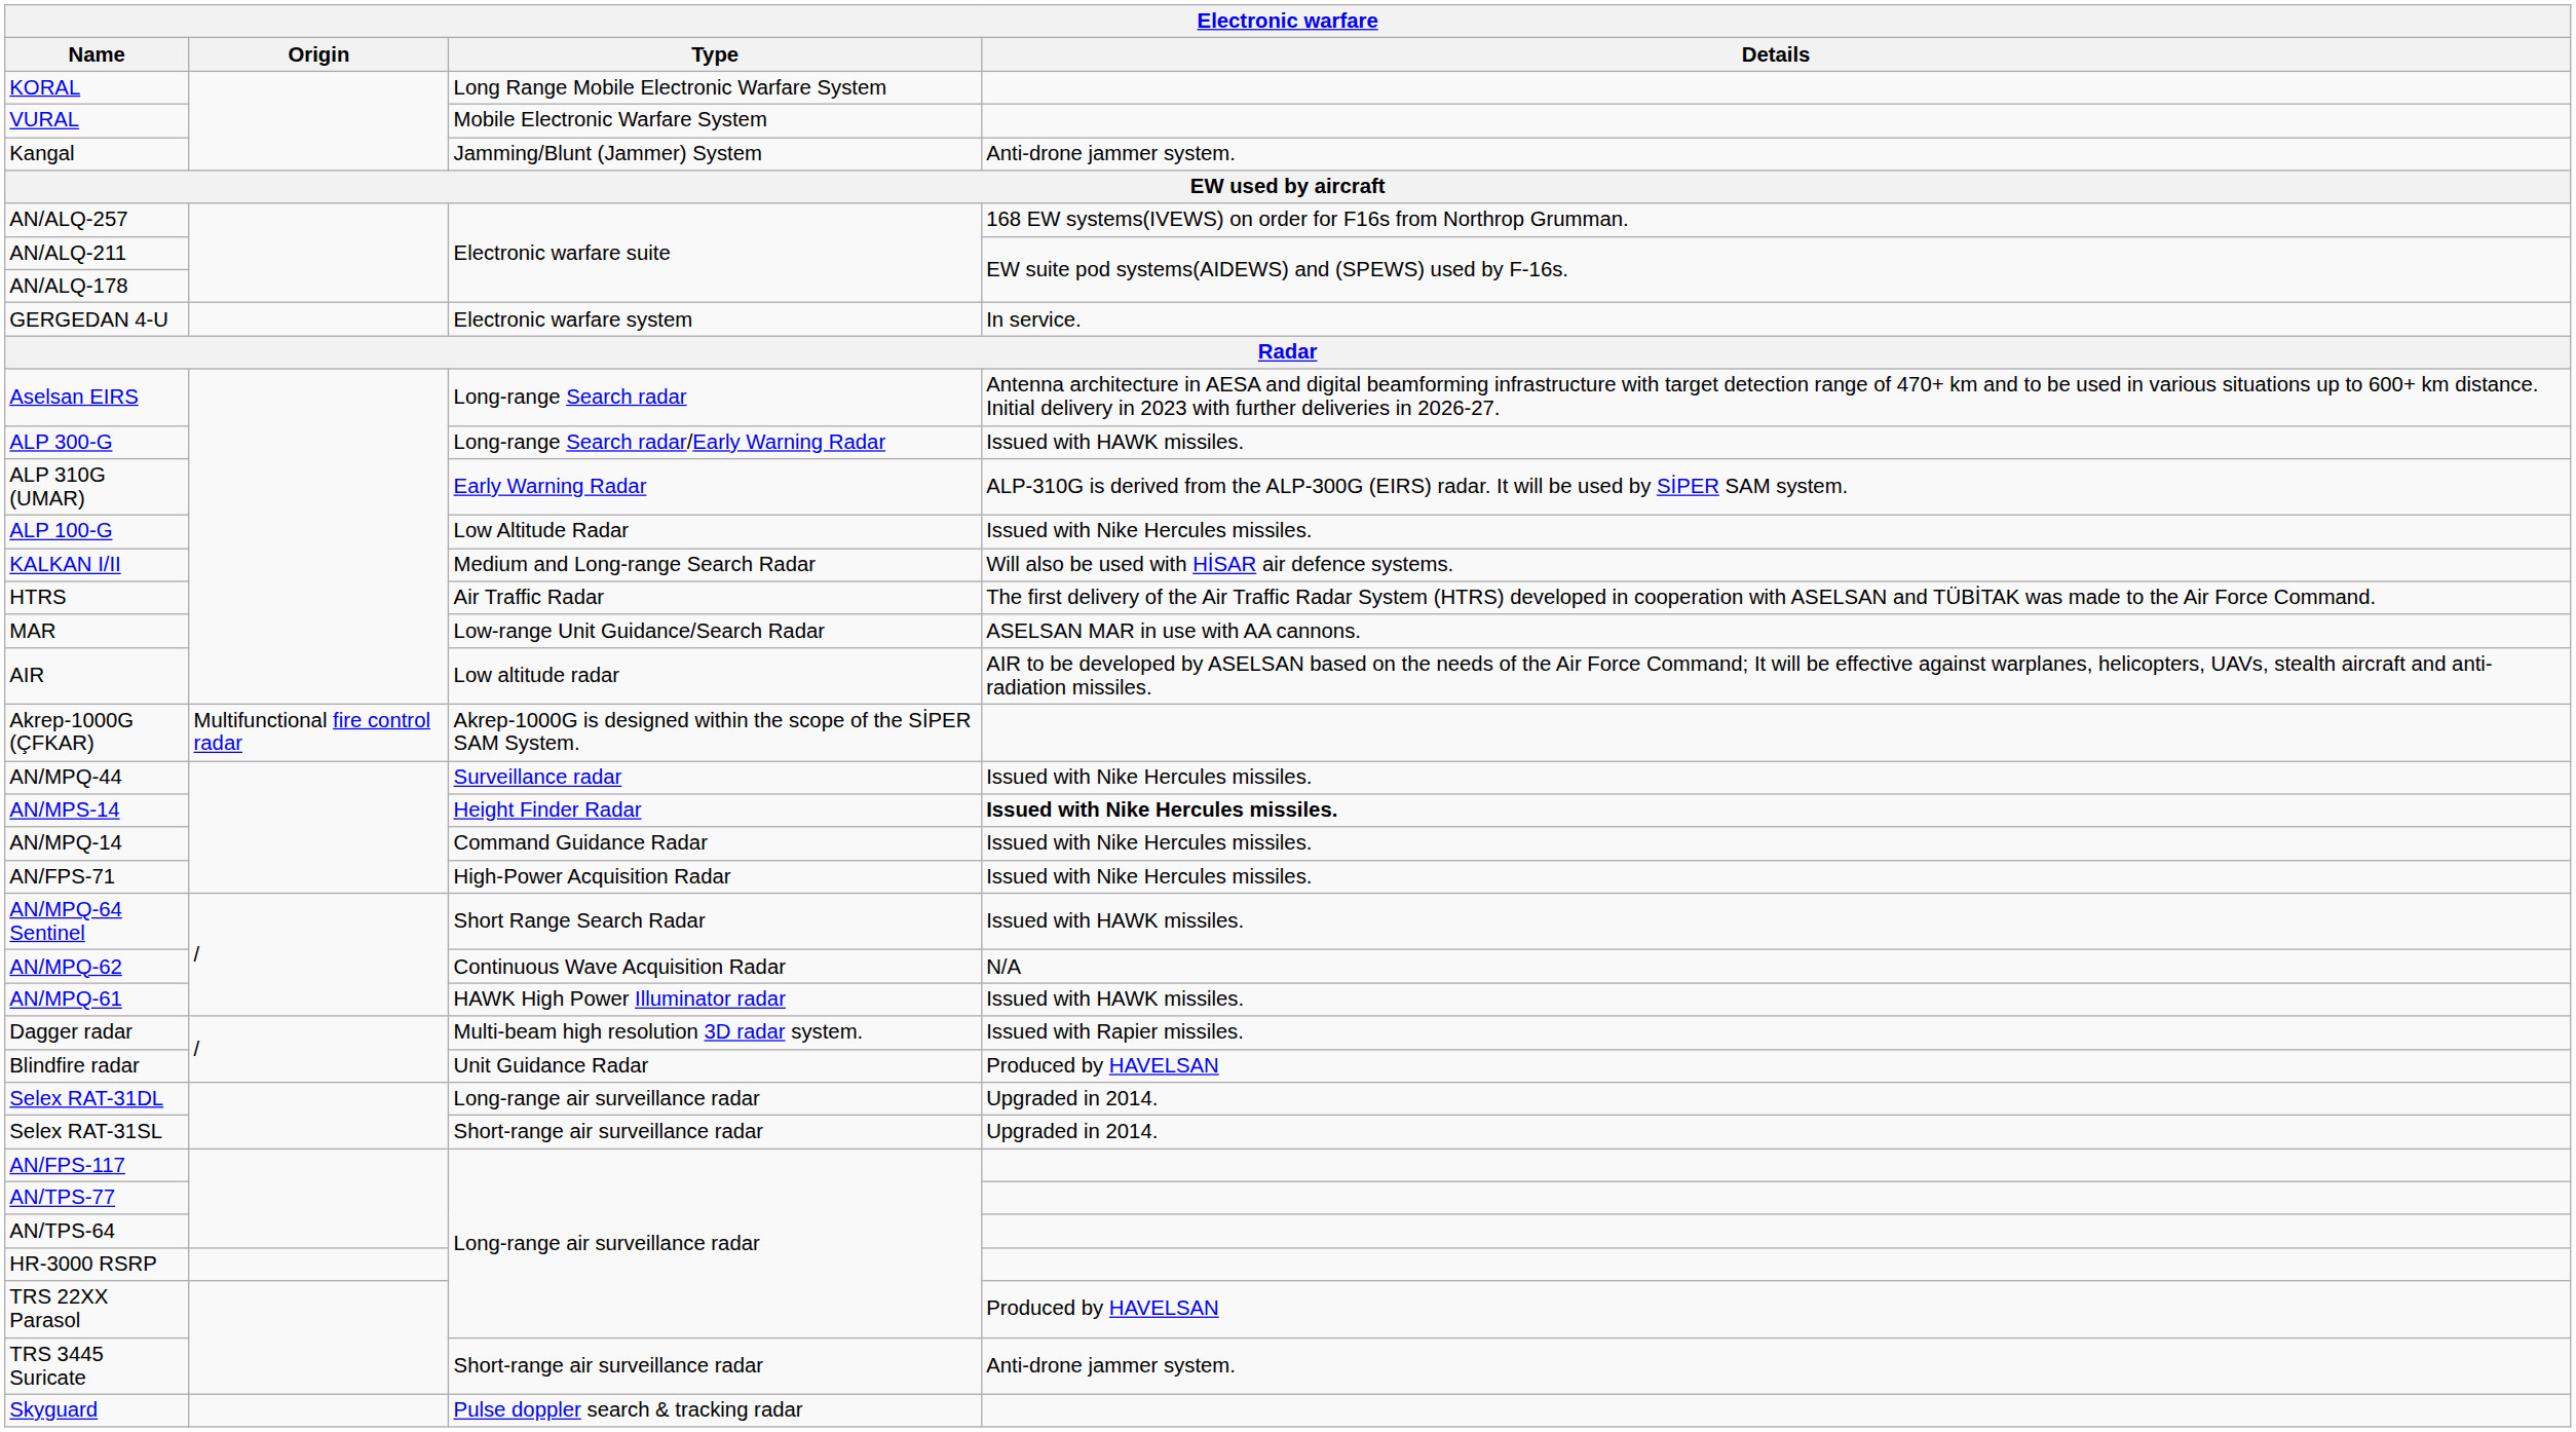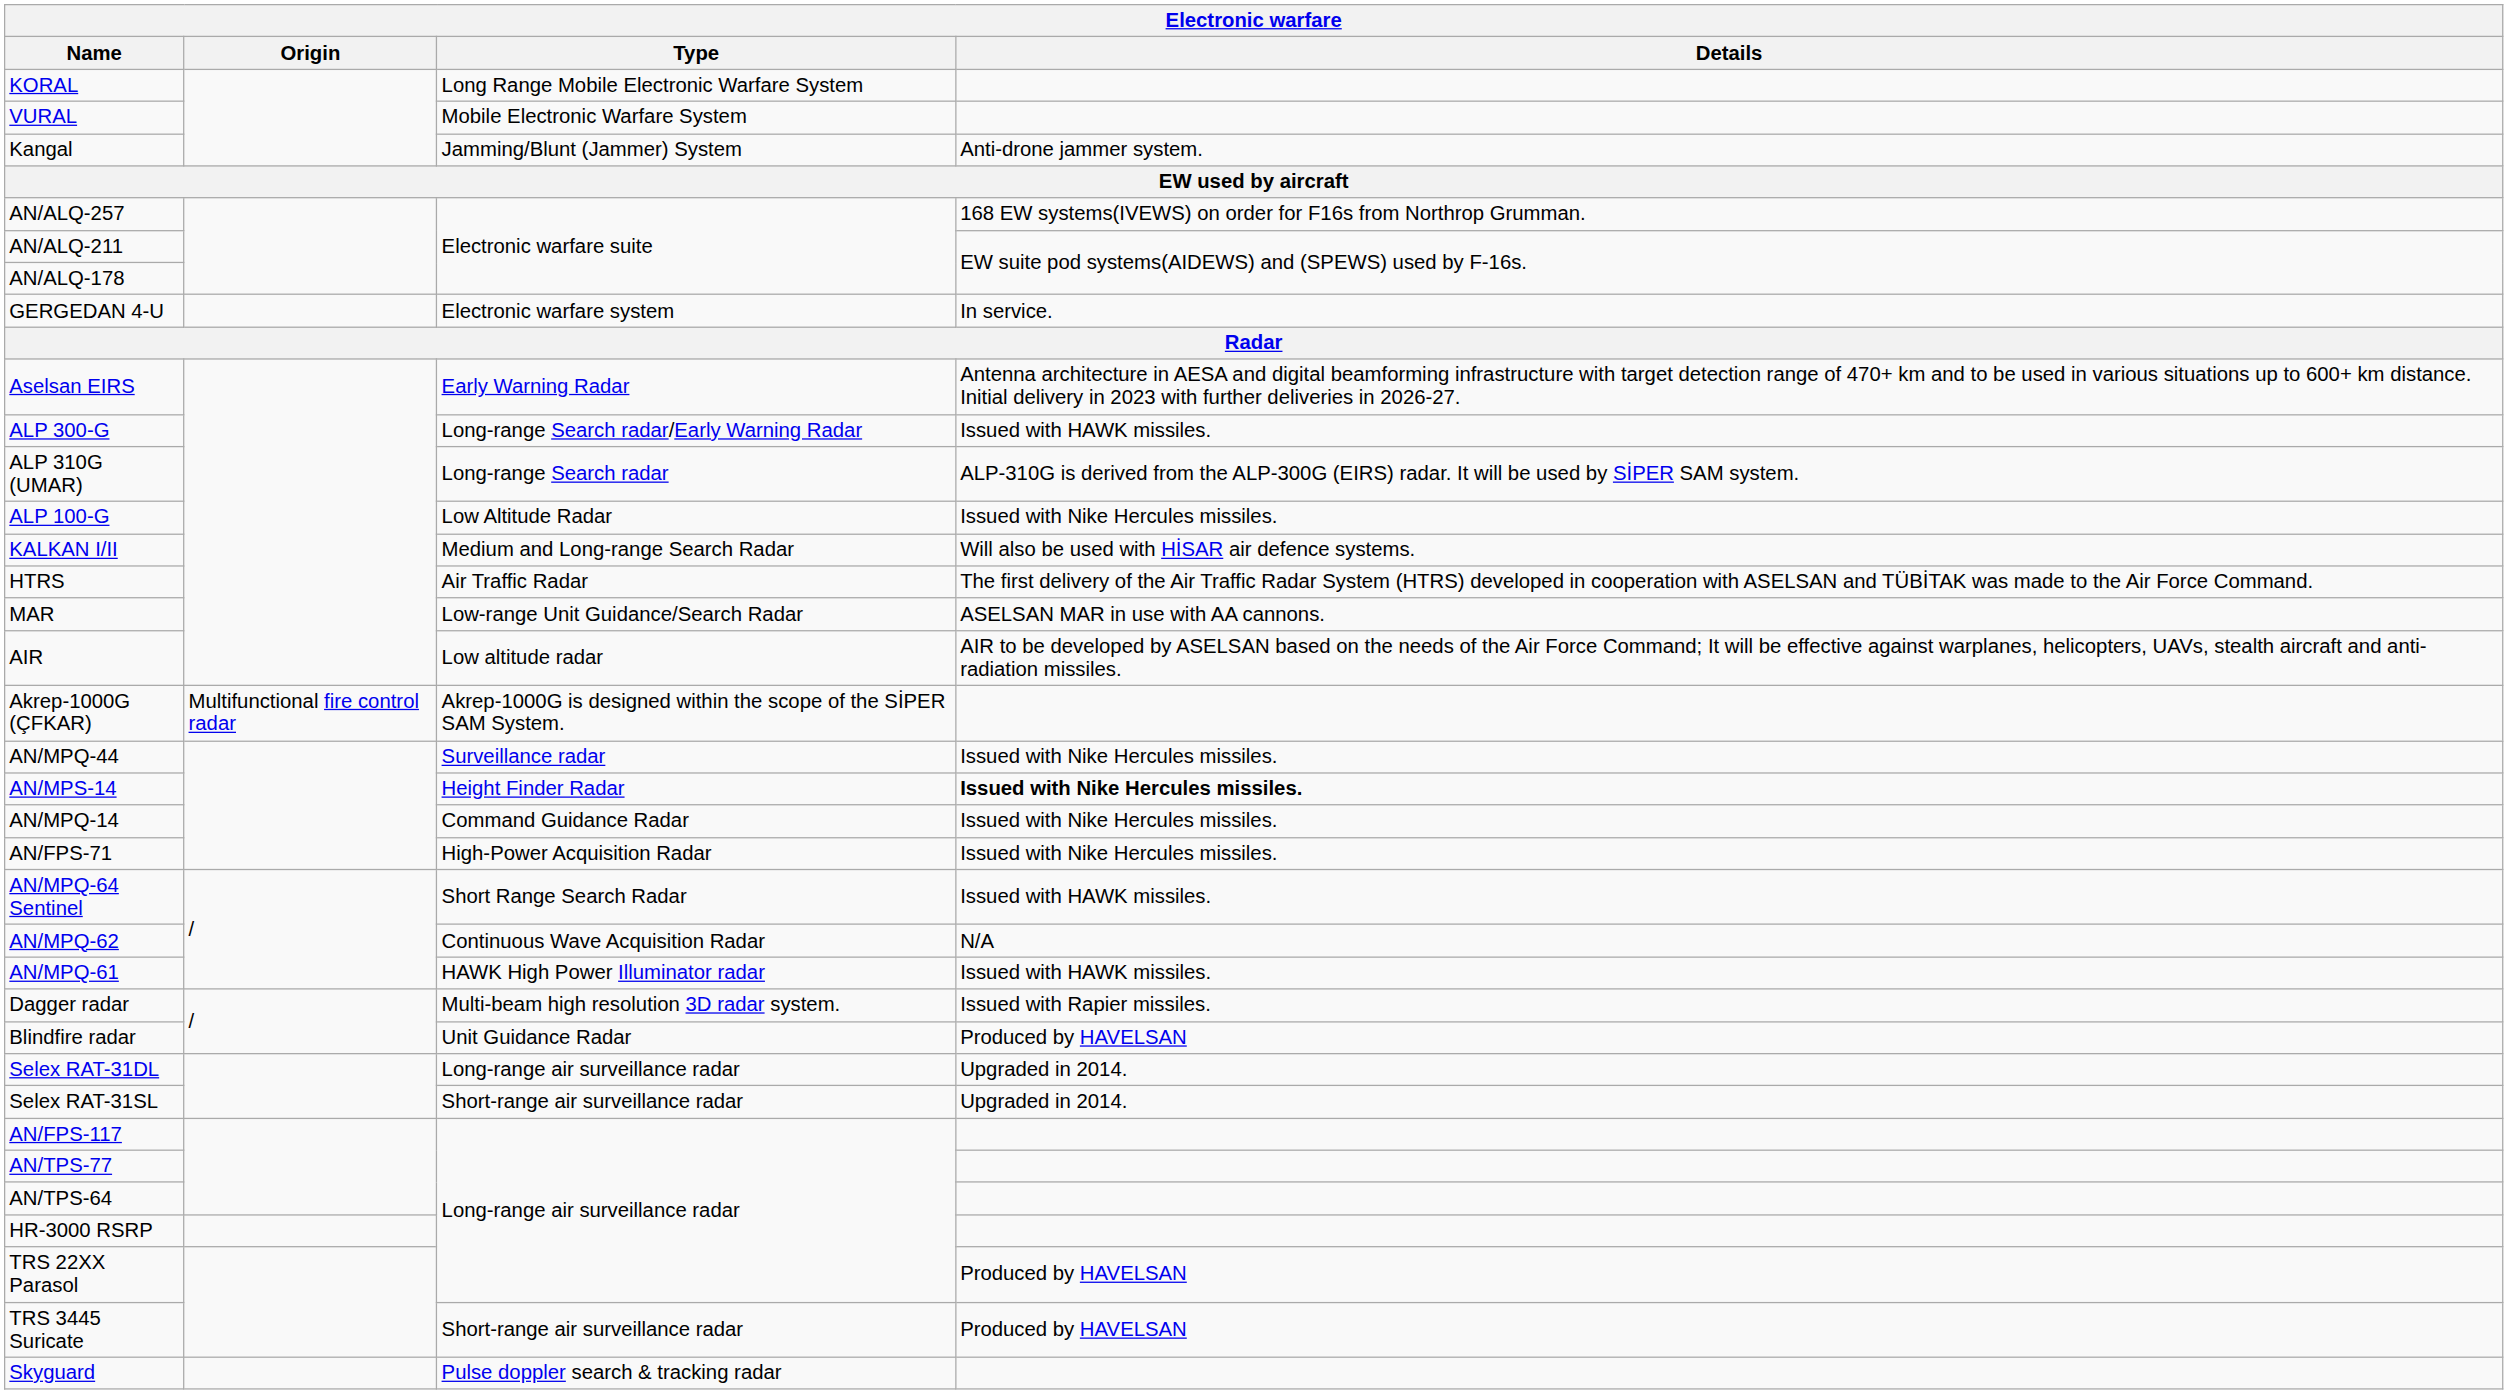Aselsan EIRS | Type: Long-range Search radar -> Early Warning Radar
ALP 310G (UMAR) | Type: Early Warning Radar -> Long-range Search radar
TRS 3445 Suricate | Details: Anti-drone jammer system. -> Produced by HAVELSAN
